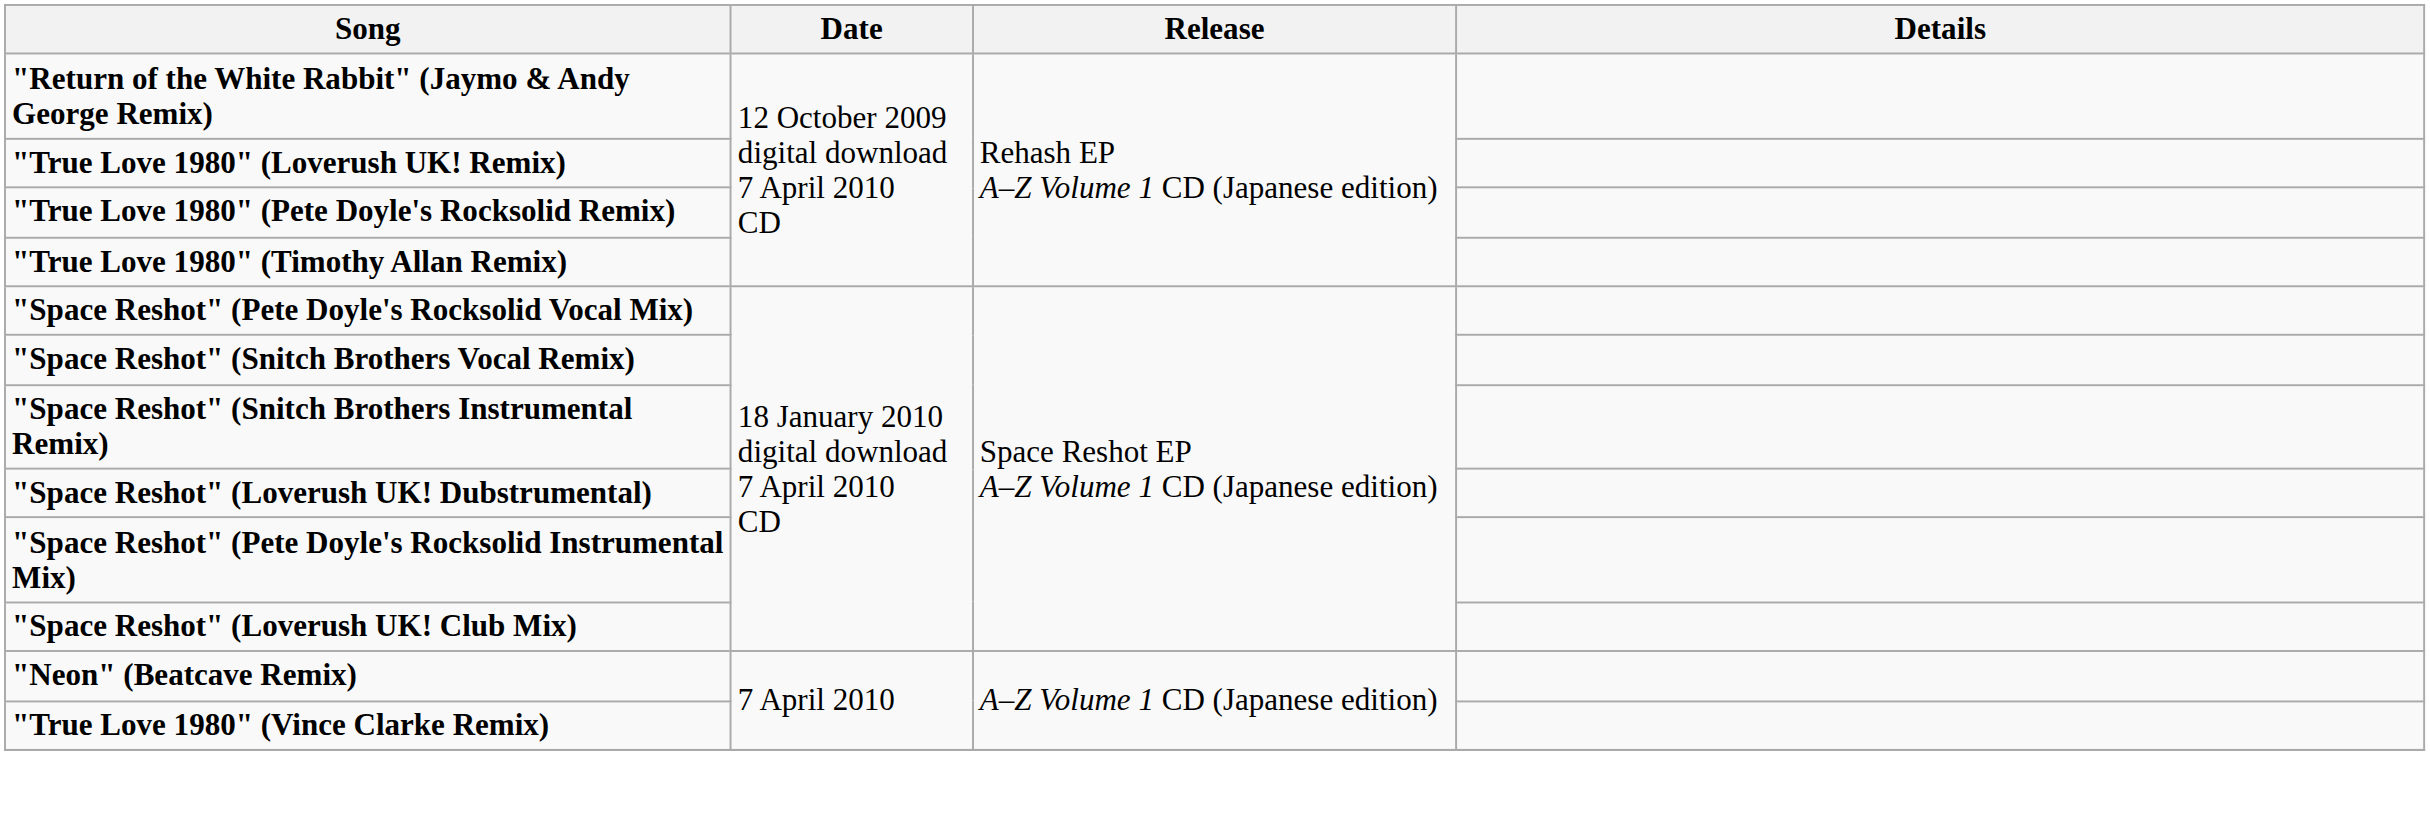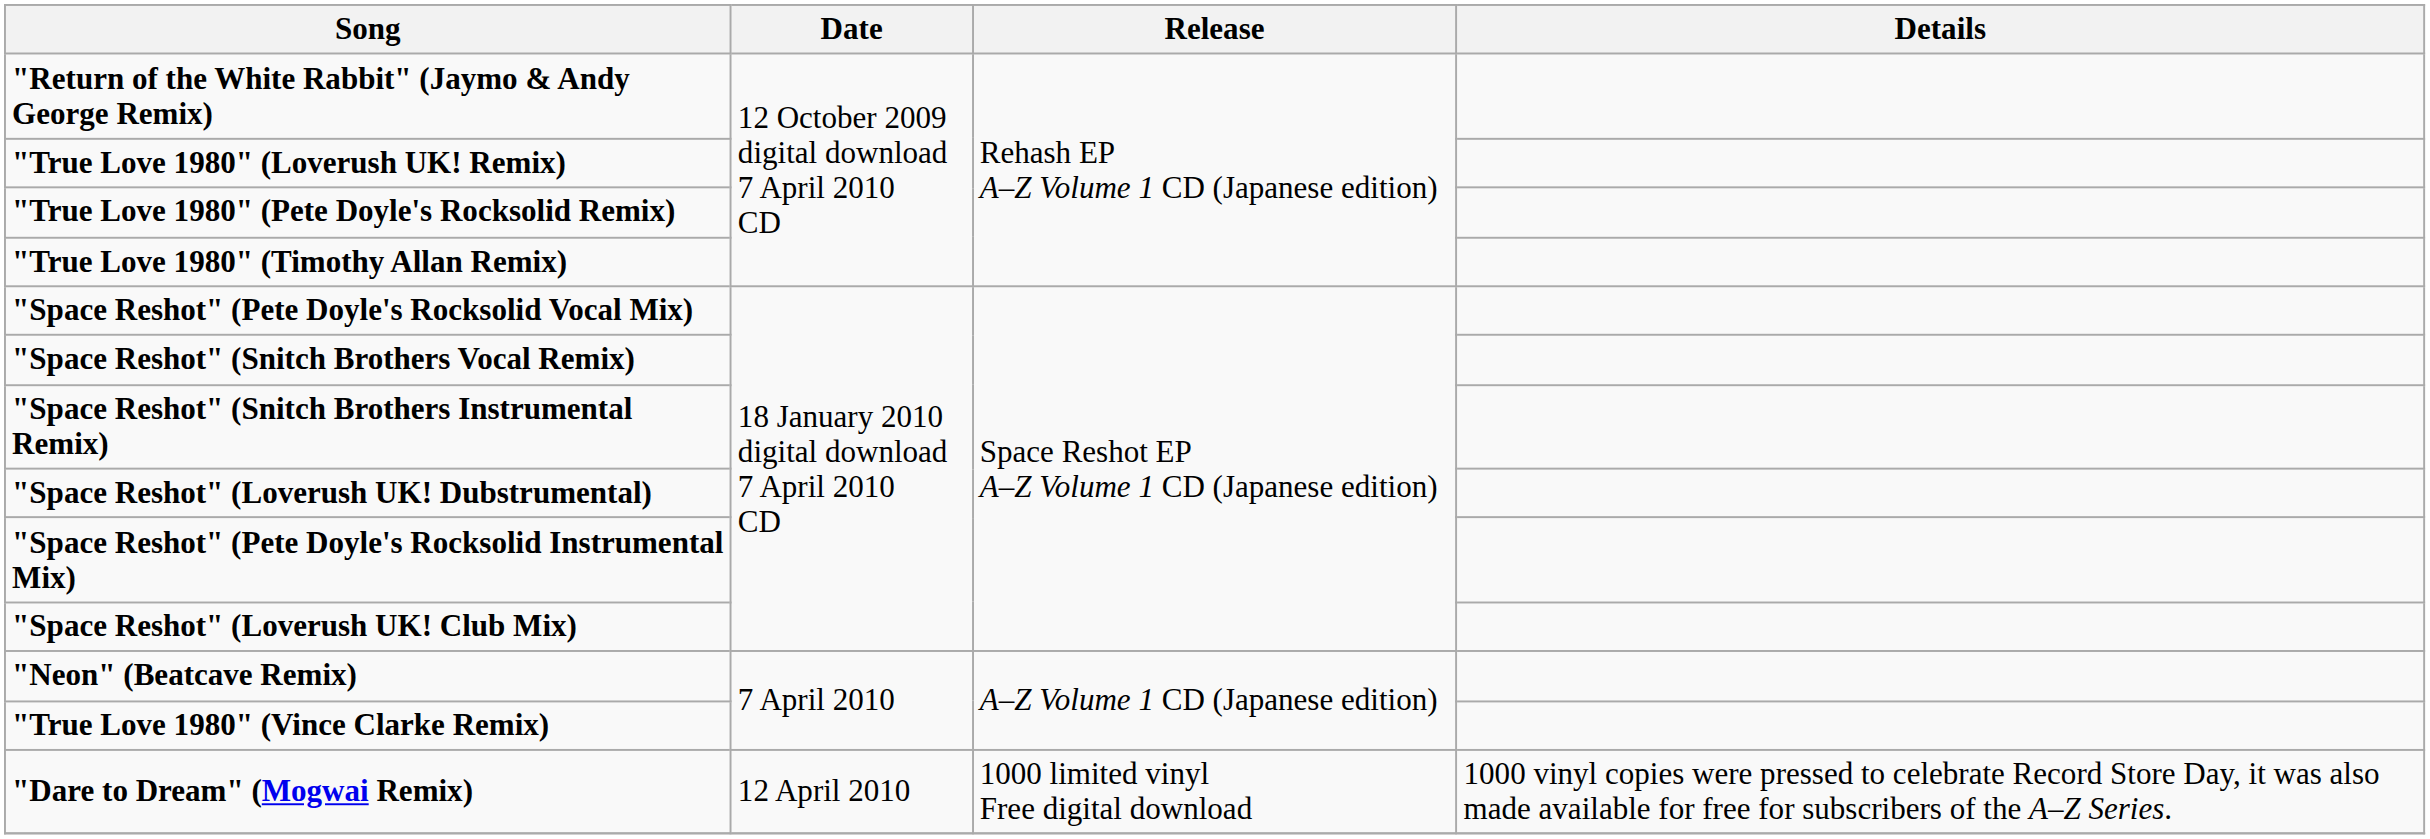+ row: "Dare to Dream" (Mogwai Remix) | 12 April 2010 | 1000 limited vinyl Free digital download | 1000 vinyl copies were pressed to celebrate Record Store Day, it was also made available for free for subscribers of the A–Z Series.
